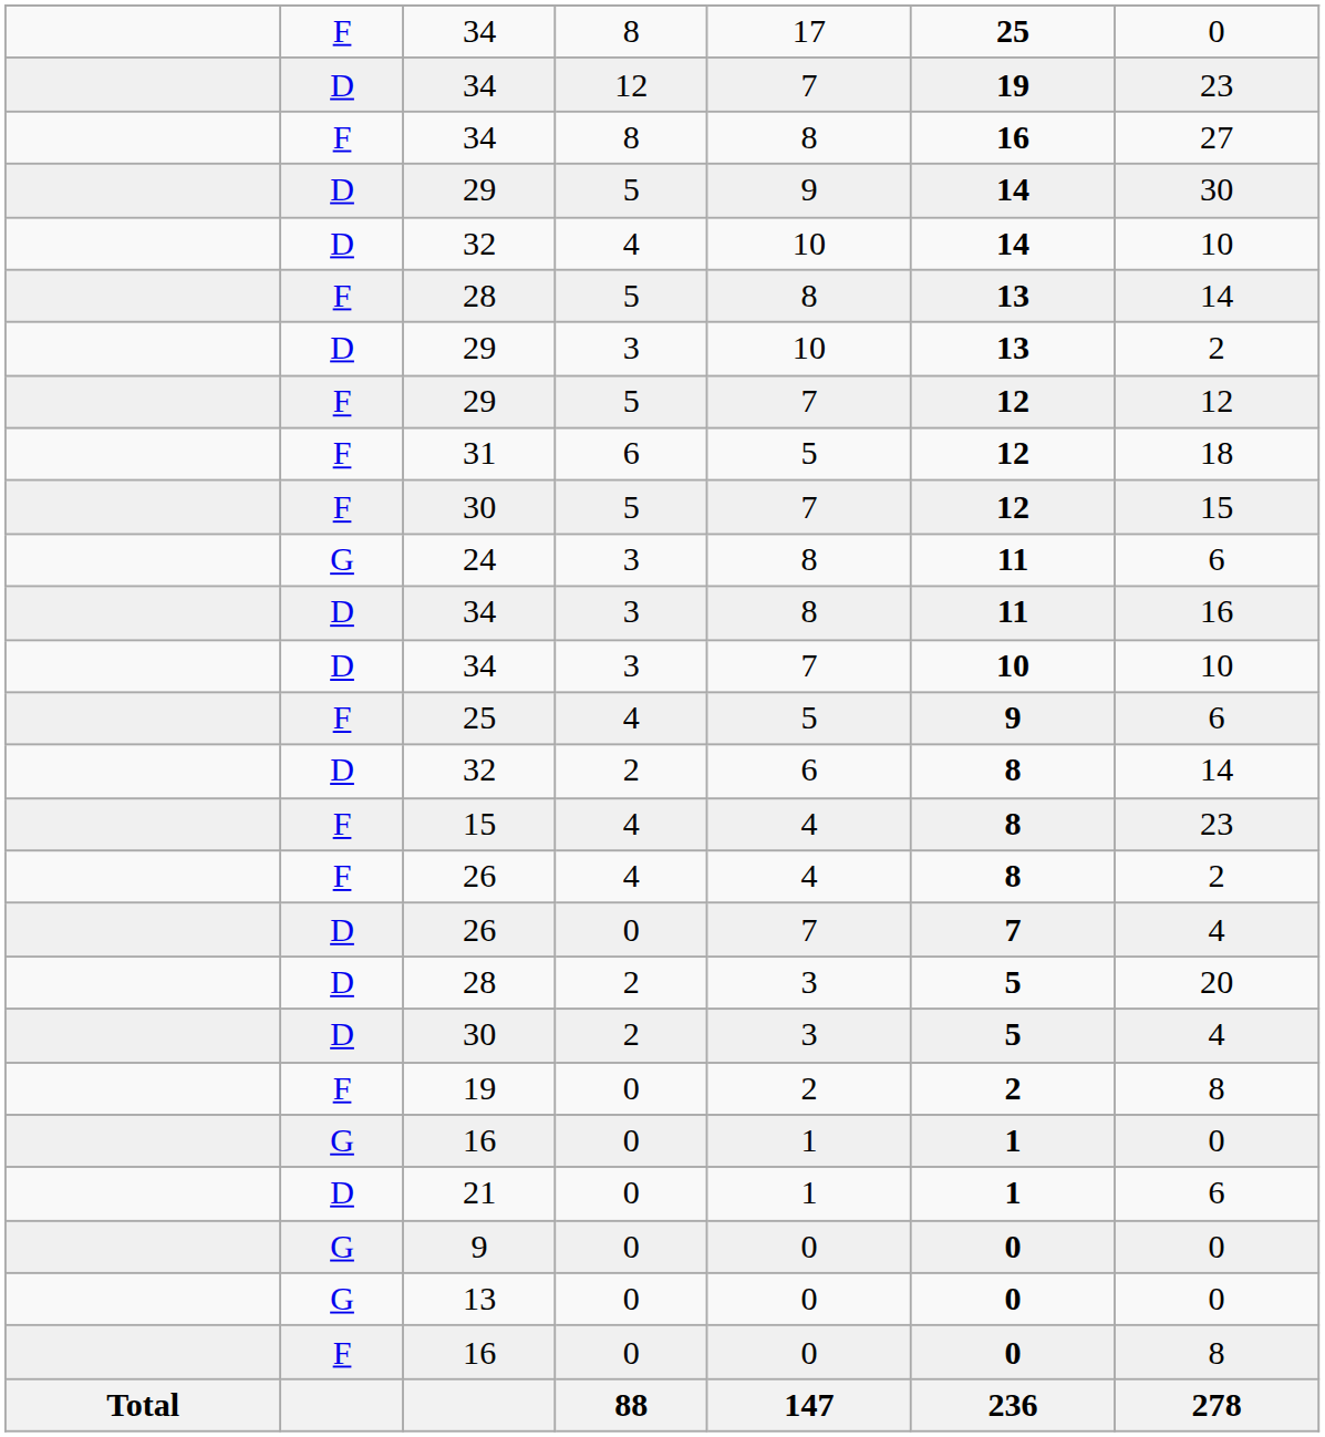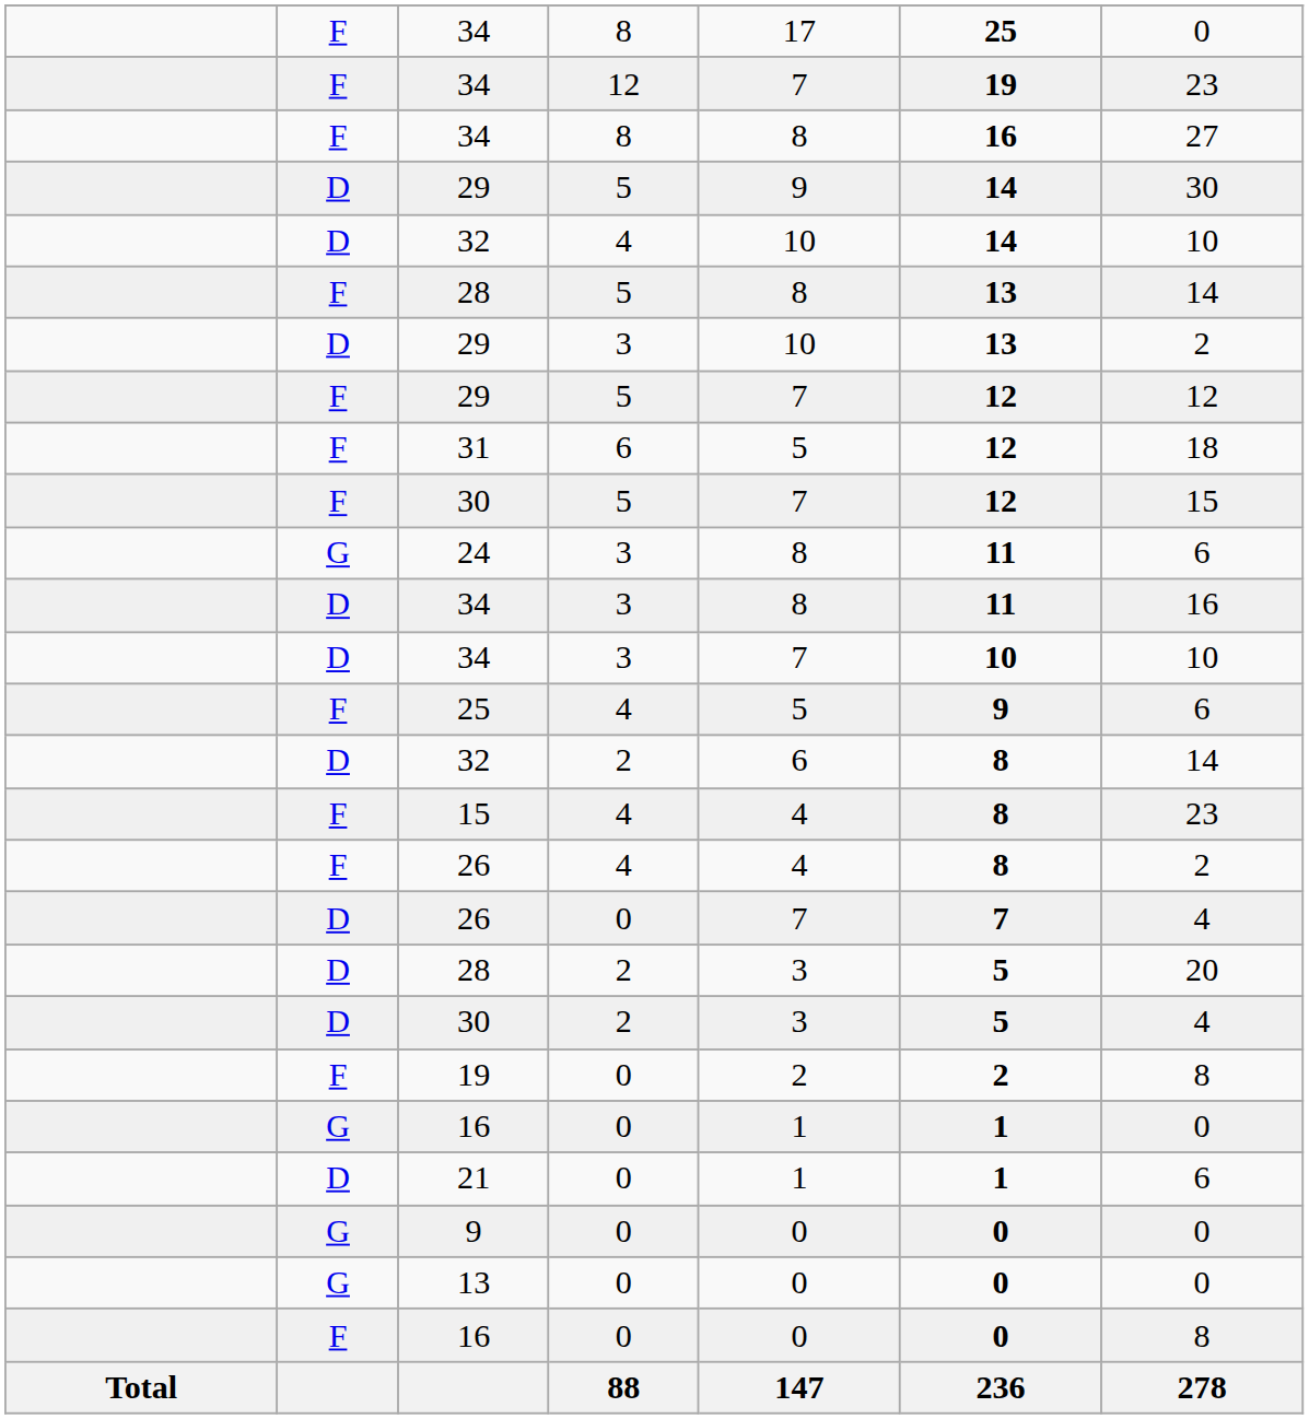34 / 12 | column 2: D -> F
